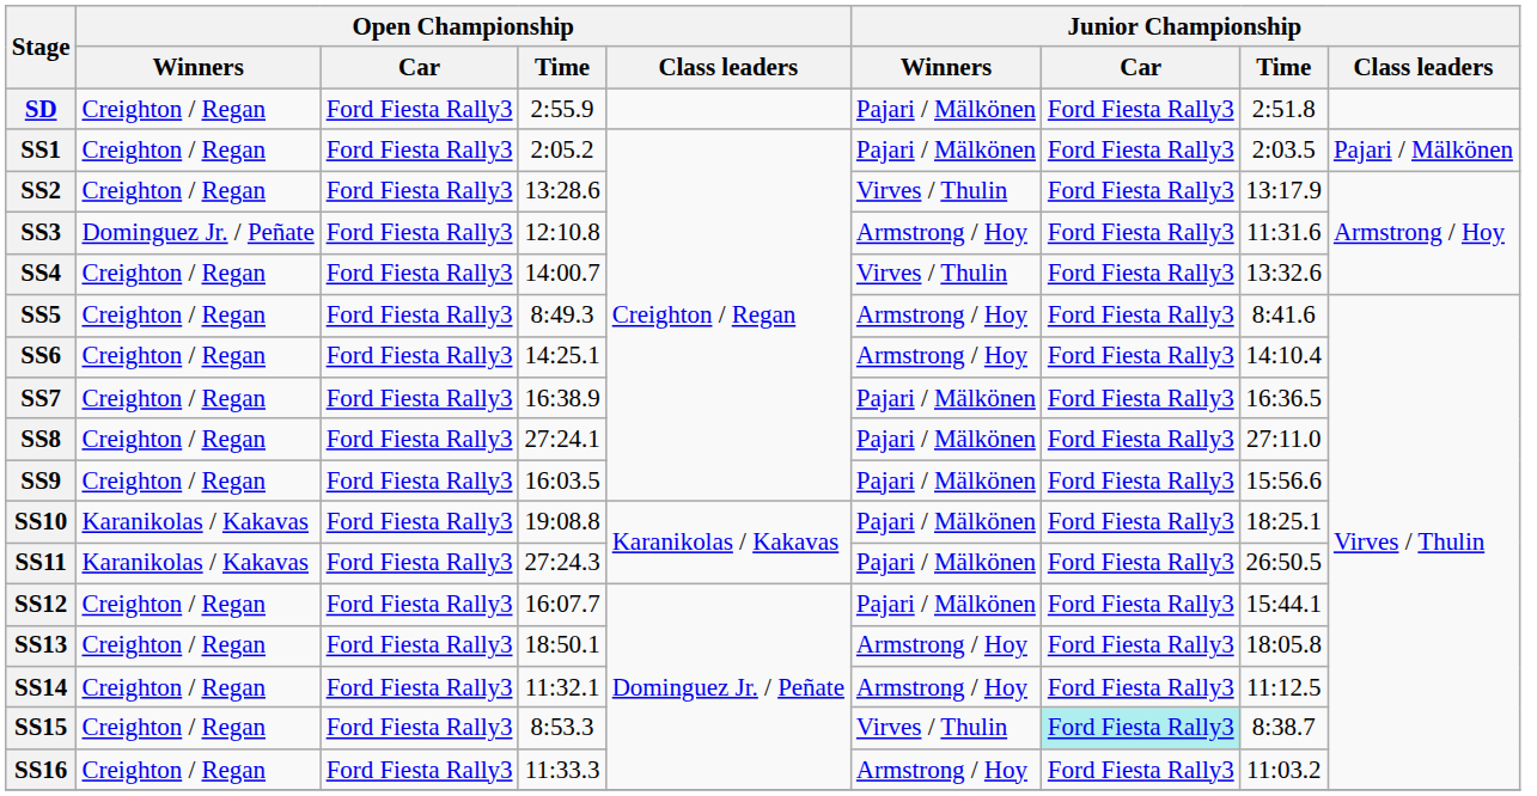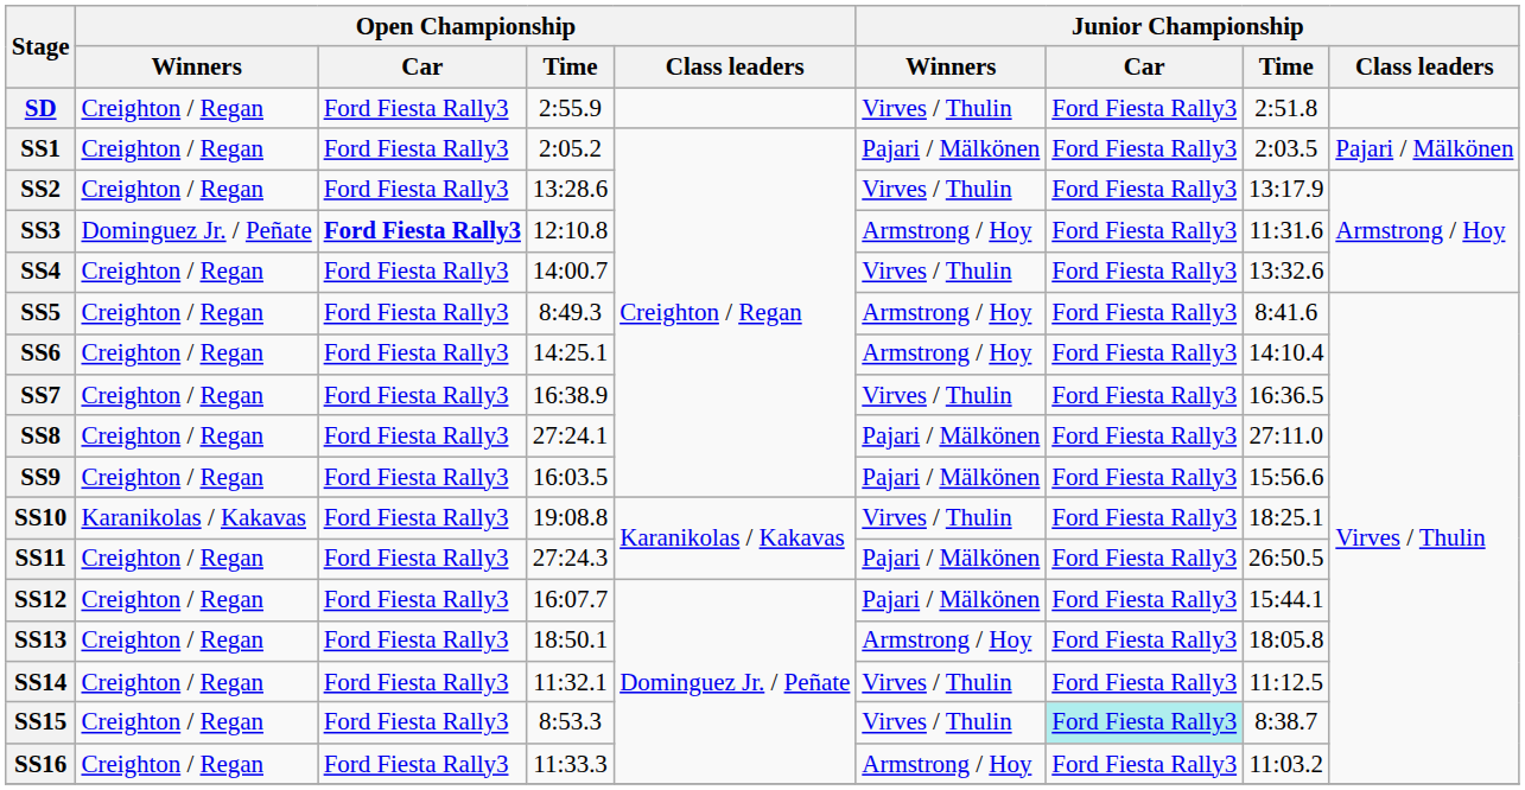SD | Junior Championship / Winners: Pajari / Mälkönen -> Virves / Thulin
SS3 | Open Championship / Car: normal -> bold
SS7 | Junior Championship / Winners: Pajari / Mälkönen -> Virves / Thulin
SS10 | Junior Championship / Winners: Pajari / Mälkönen -> Virves / Thulin
SS11 | Open Championship / Winners: Karanikolas / Kakavas -> Creighton / Regan
SS14 | Junior Championship / Winners: Armstrong / Hoy -> Virves / Thulin
